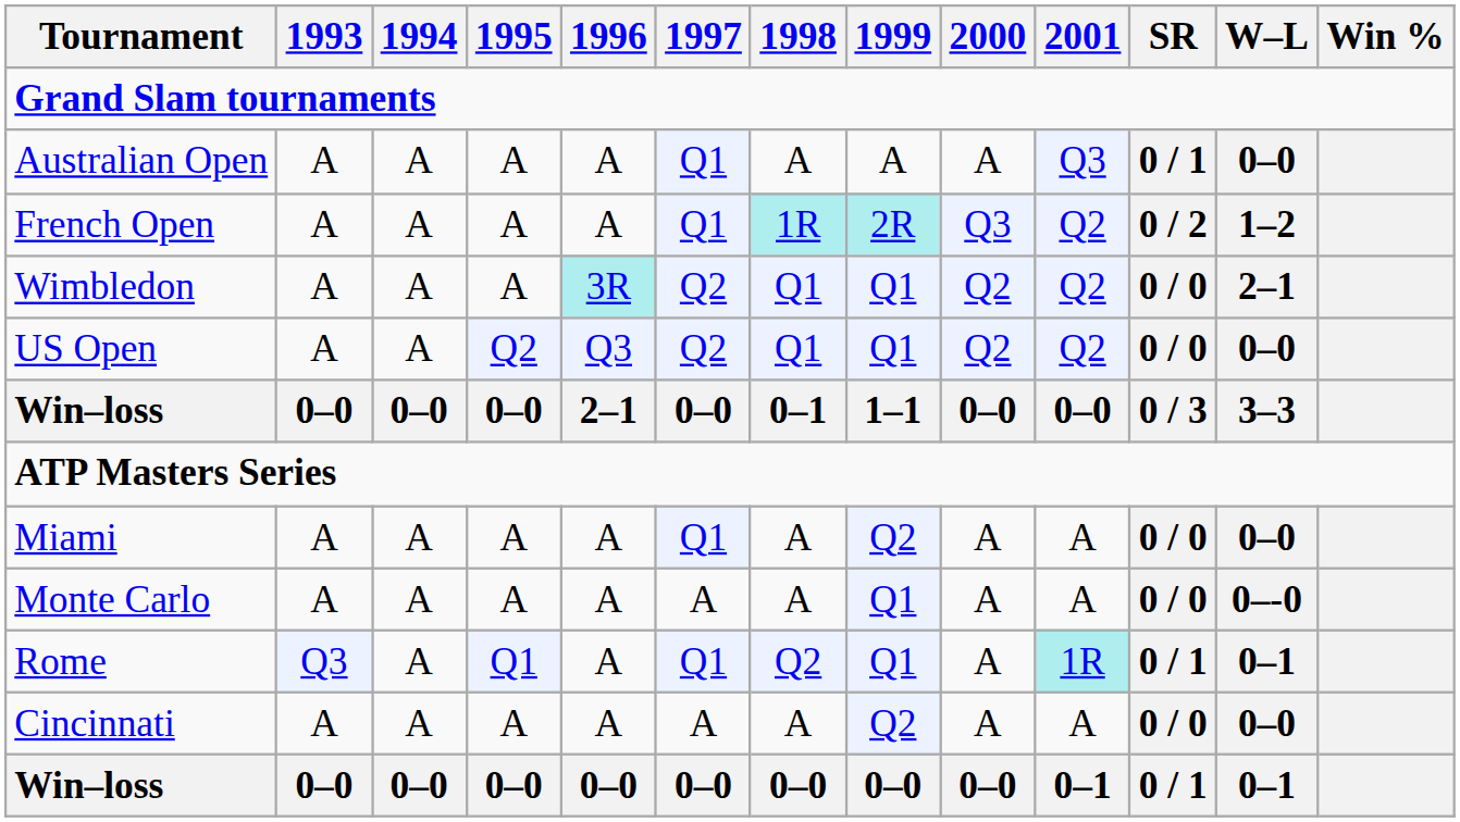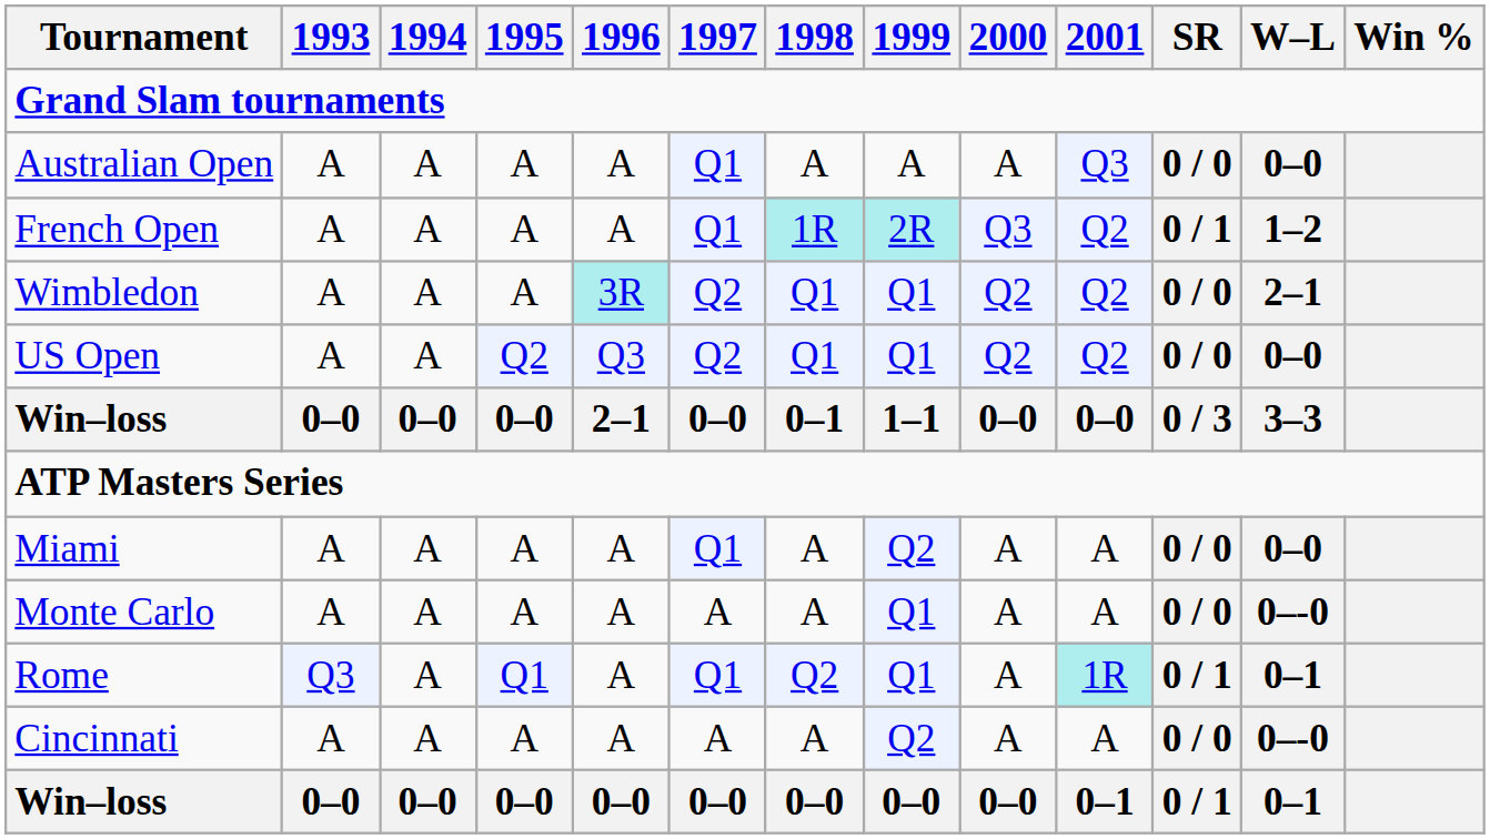Australian Open | SR: 0 / 1 -> 0 / 0
French Open | SR: 0 / 2 -> 0 / 1
Cincinnati | W–L: 0–0 -> 0–-0
